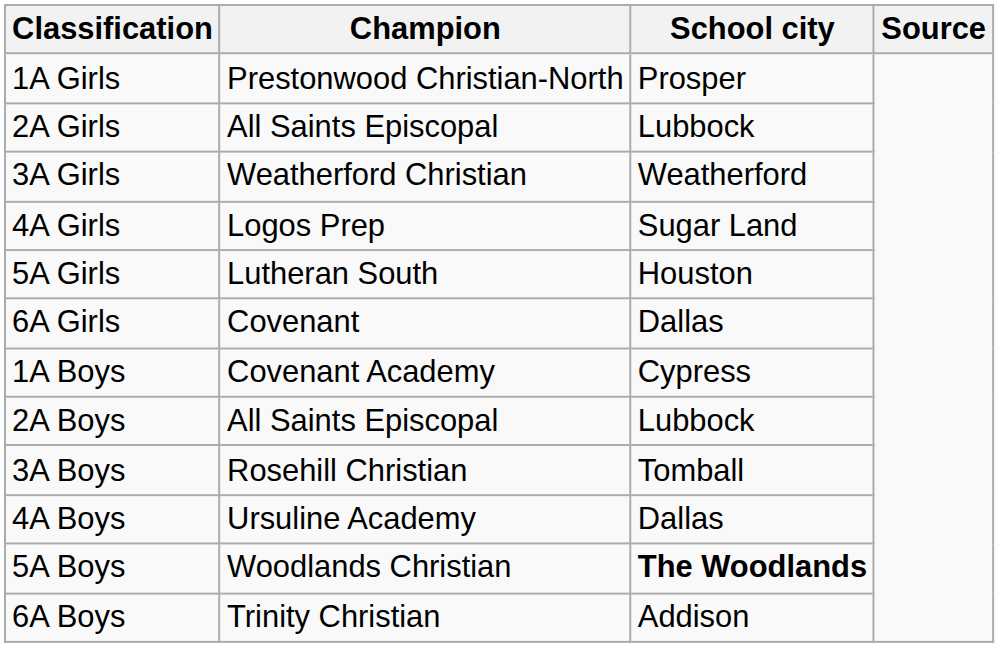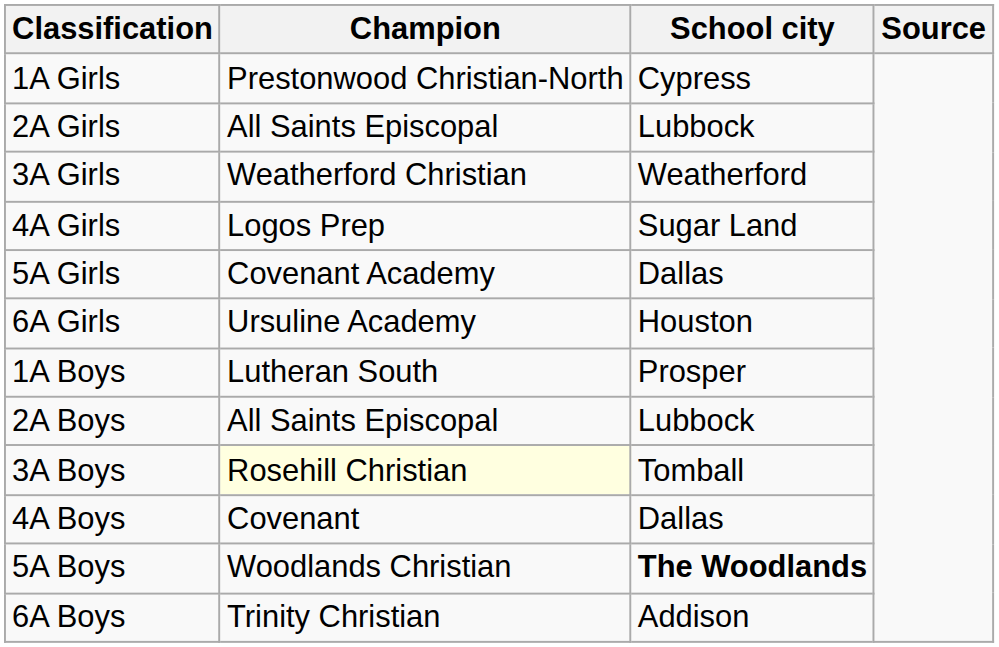1A Girls | School city: Prosper -> Cypress
5A Girls | Champion: Lutheran South -> Covenant Academy
5A Girls | School city: Houston -> Dallas
6A Girls | Champion: Covenant -> Ursuline Academy
6A Girls | School city: Dallas -> Houston
1A Boys | Champion: Covenant Academy -> Lutheran South
1A Boys | School city: Cypress -> Prosper
3A Boys | Champion: no background -> lightyellow background
4A Boys | Champion: Ursuline Academy -> Covenant
